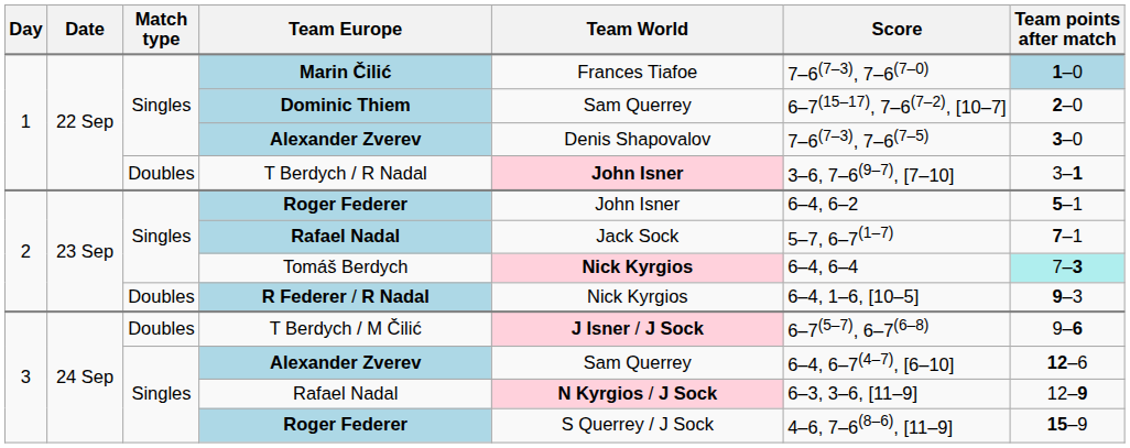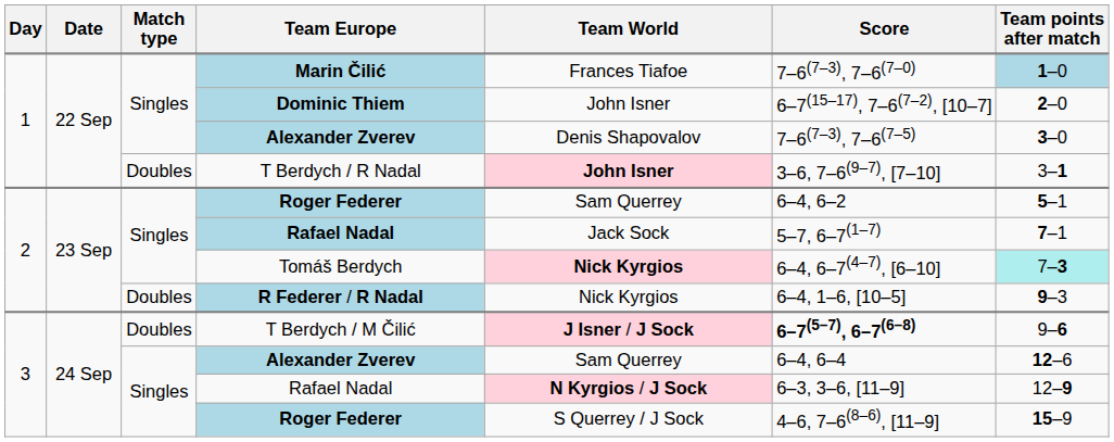Dominic Thiem | Team World: Sam Querrey -> John Isner
2 / Roger Federer | Team World: John Isner -> Sam Querrey
Tomáš Berdych | Score: 6–4, 6–4 -> 6–4, 6–7(4–7), [6–10]
T Berdych / M Čilić | Score: normal -> bold
3 / Alexander Zverev | Score: 6–4, 6–7(4–7), [6–10] -> 6–4, 6–4
